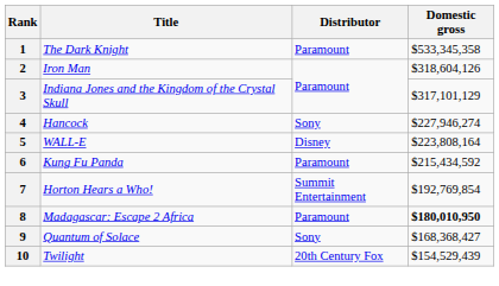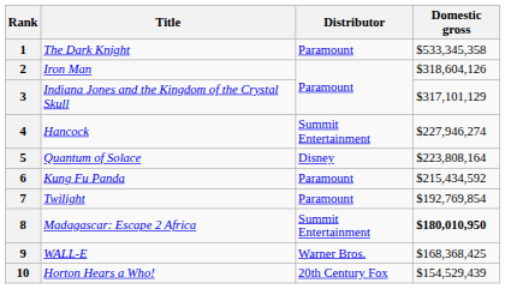4 | Distributor: Sony -> Summit Entertainment
5 | Title: WALL-E -> Quantum of Solace
7 | Title: Horton Hears a Who! -> Twilight
7 | Distributor: Summit Entertainment -> Paramount
8 | Distributor: Paramount -> Summit Entertainment
9 | Title: Quantum of Solace -> WALL-E
9 | Distributor: Sony -> Warner Bros.
9 | Domestic gross: $168,368,427 -> $168,368,425
10 | Title: Twilight -> Horton Hears a Who!
